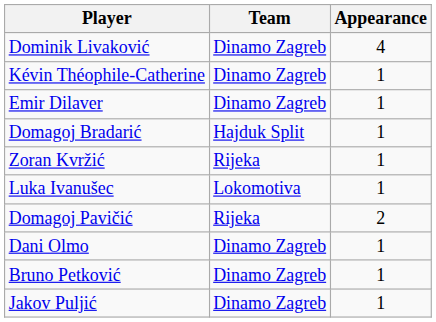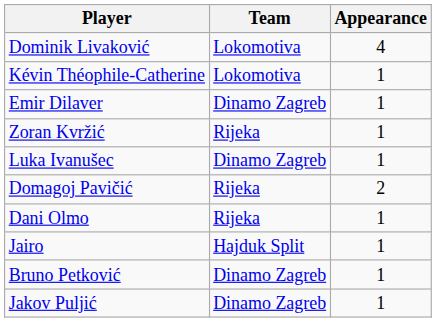Dominik Livaković | Team: Dinamo Zagreb -> Lokomotiva
Kévin Théophile-Catherine | Team: Dinamo Zagreb -> Lokomotiva
- row: Domagoj Bradarić | Hajduk Split | 1
Luka Ivanušec | Team: Lokomotiva -> Dinamo Zagreb
Dani Olmo | Team: Dinamo Zagreb -> Rijeka
+ row: Jairo | Hajduk Split | 1
